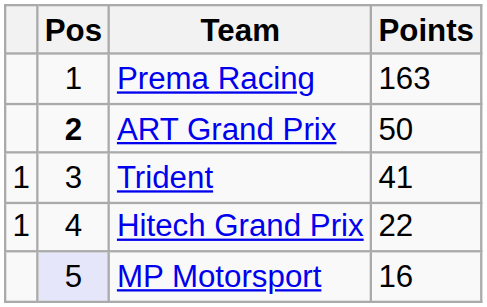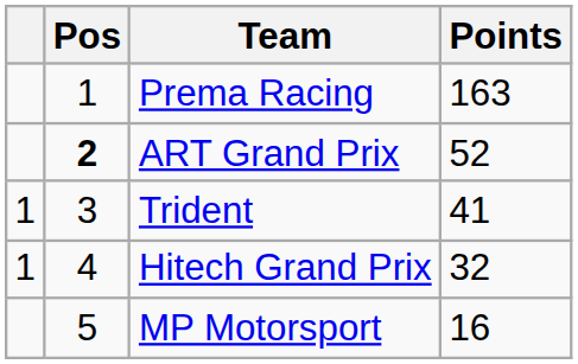ART Grand Prix | Points: 50 -> 52
Hitech Grand Prix | Points: 22 -> 32
MP Motorsport | Pos: lavender background -> no background
